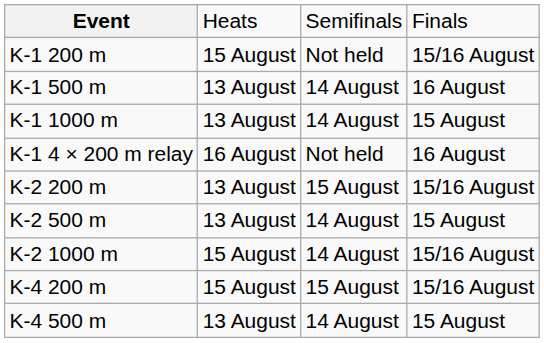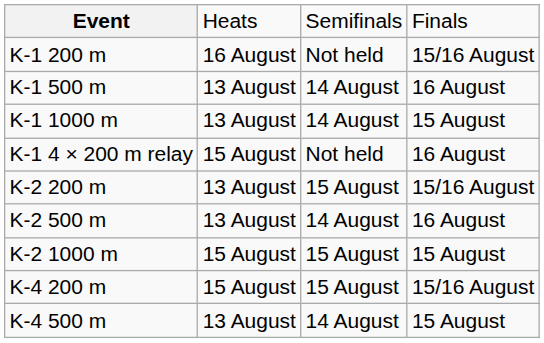K-1 200 m | column 2: 15 August -> 16 August
K-1 4 × 200 m relay | column 2: 16 August -> 15 August
K-2 500 m | column 4: 15 August -> 16 August
K-2 1000 m | column 3: 14 August -> 15 August
K-2 1000 m | column 4: 15/16 August -> 15 August
